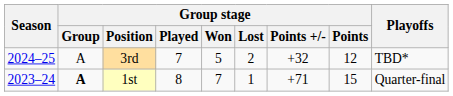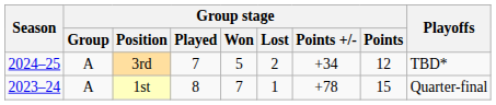3rd | Group stage / Points +/-: +32 -> +34
1st | Group stage / Group: bold -> normal
1st | Group stage / Points +/-: +71 -> +78
